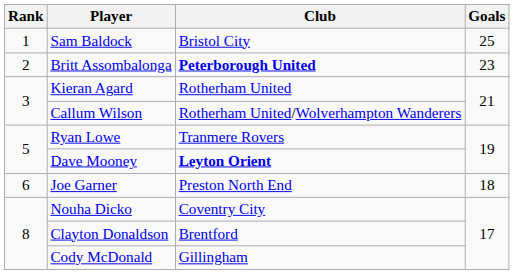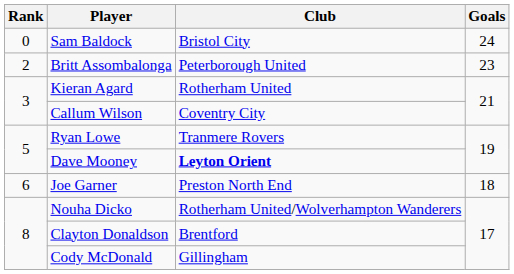Sam Baldock | Rank: 1 -> 0
Sam Baldock | Goals: 25 -> 24
Britt Assombalonga | Club: bold -> normal
Callum Wilson | Club: Rotherham United/Wolverhampton Wanderers -> Coventry City
Nouha Dicko | Club: Coventry City -> Rotherham United/Wolverhampton Wanderers
